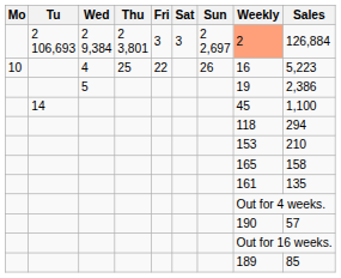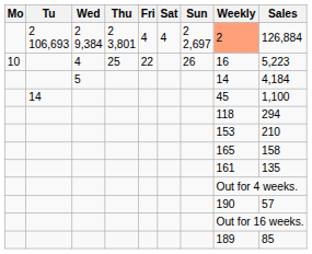2 9,384 | Fri: 3 -> 4
2 9,384 | Sat: 3 -> 4
5 | Weekly: 19 -> 14
5 | Sales: 2,386 -> 4,184
